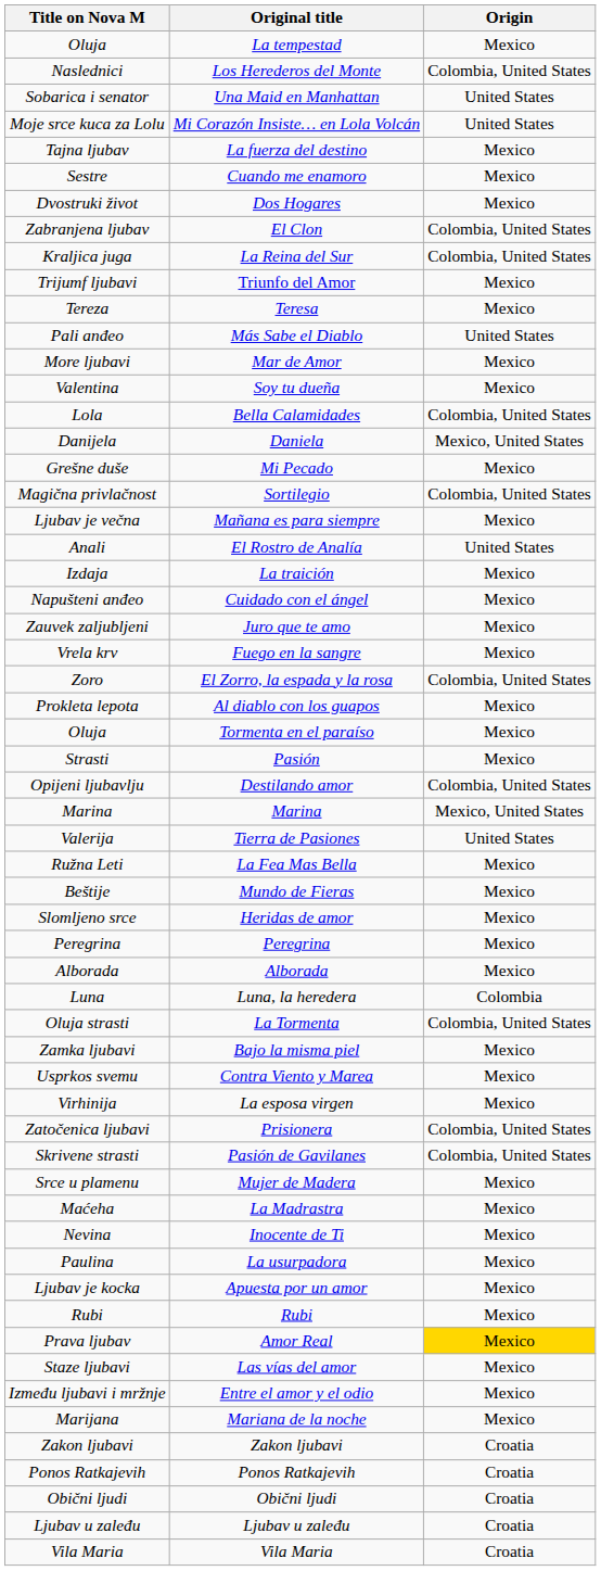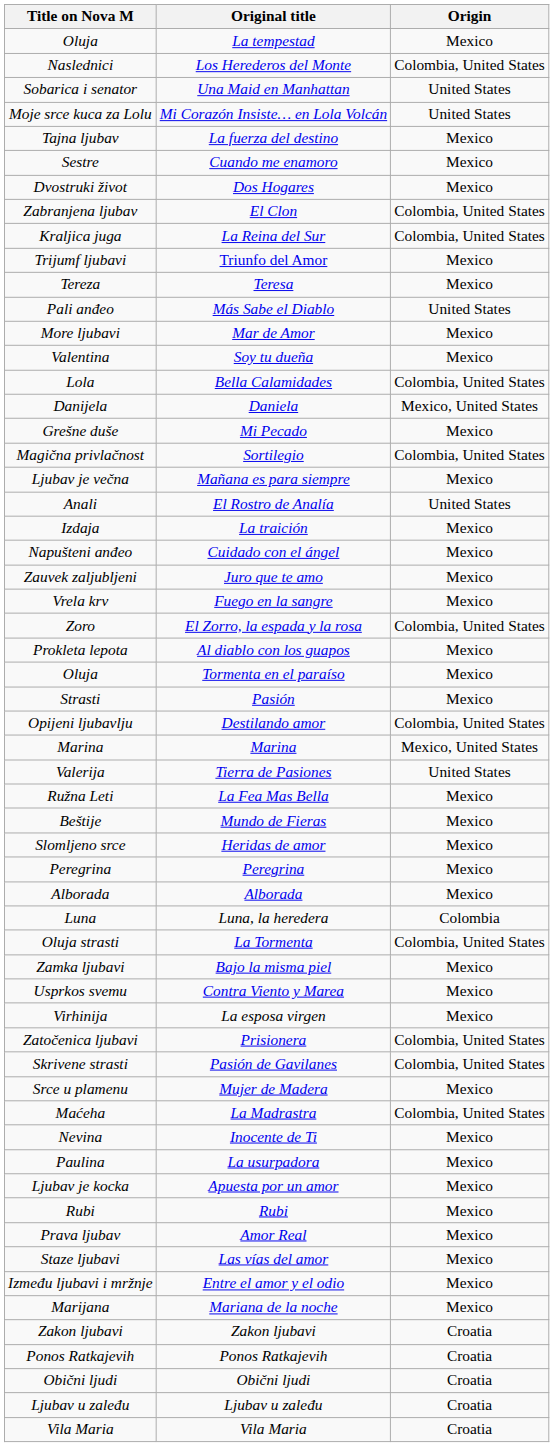La Madrastra | Origin: Mexico -> Colombia, United States
Amor Real | Origin: gold background -> no background
